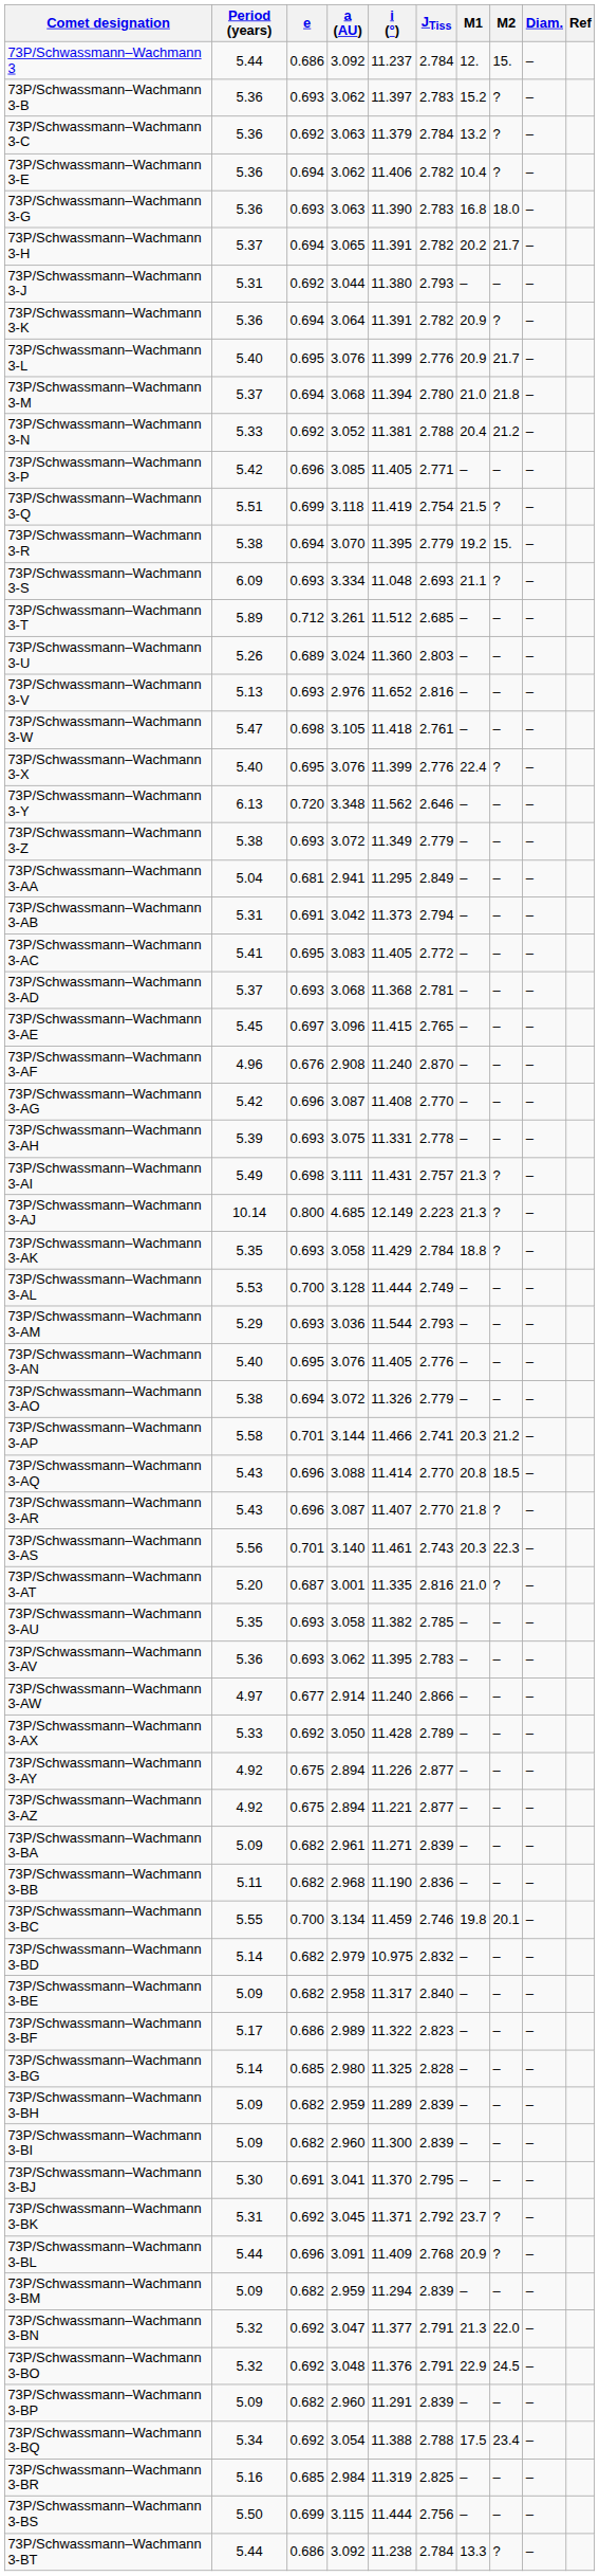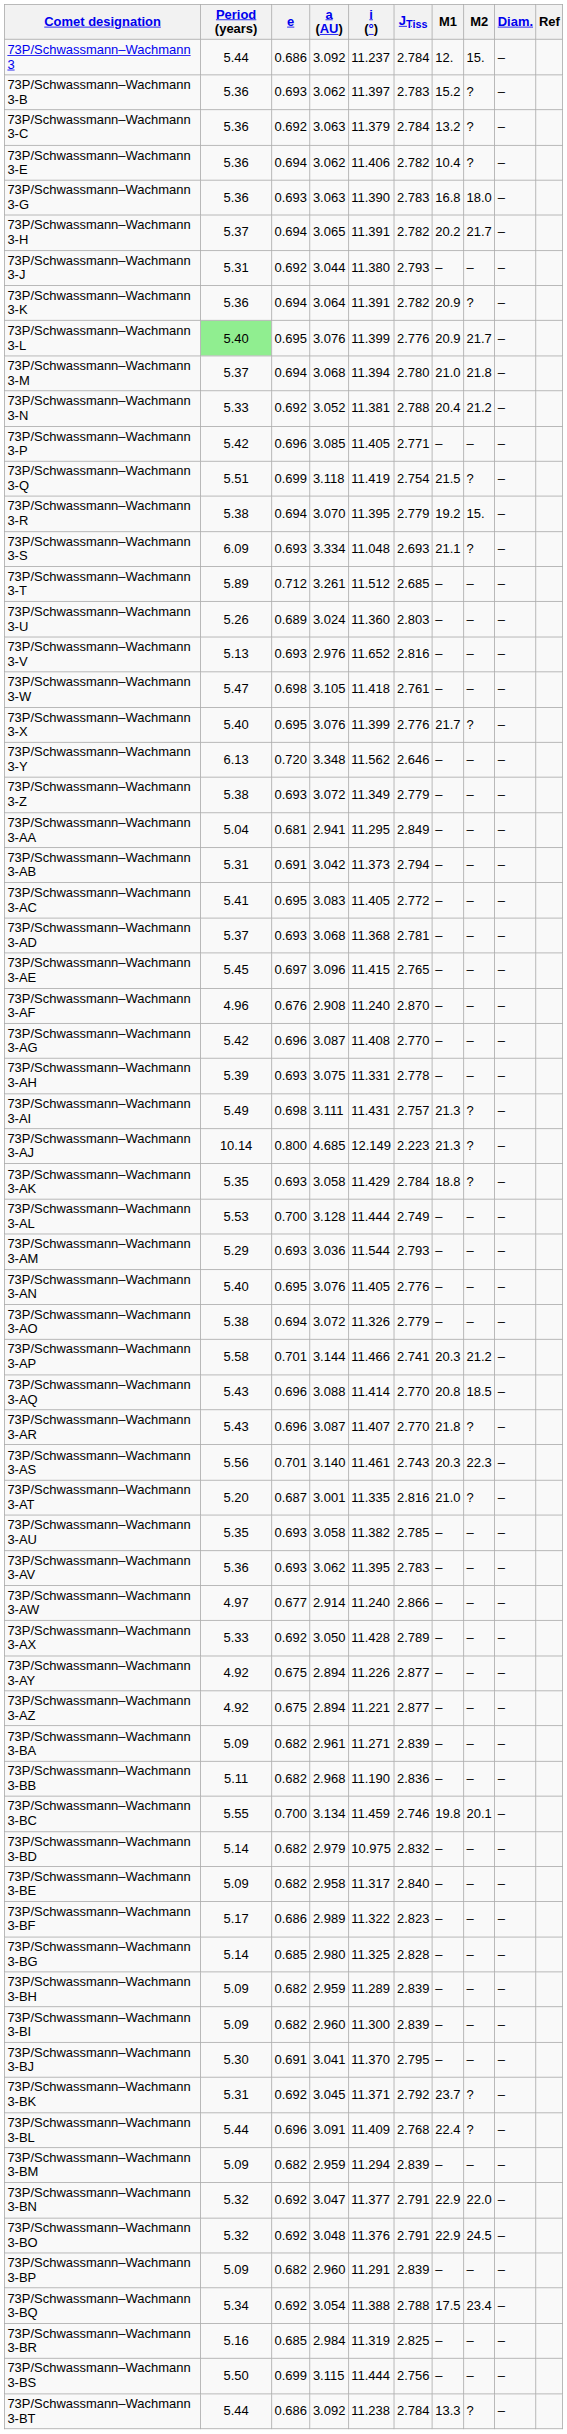73P/Schwassmann–Wachmann 3-L | Period (years): no background -> lightgreen background
73P/Schwassmann–Wachmann 3-X | M1: 22.4 -> 21.7
73P/Schwassmann–Wachmann 3-BL | M1: 20.9 -> 22.4
73P/Schwassmann–Wachmann 3-BN | M1: 21.3 -> 22.9
